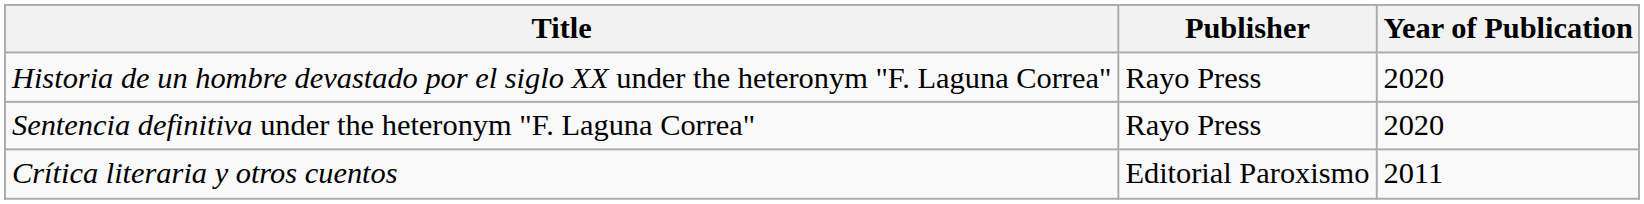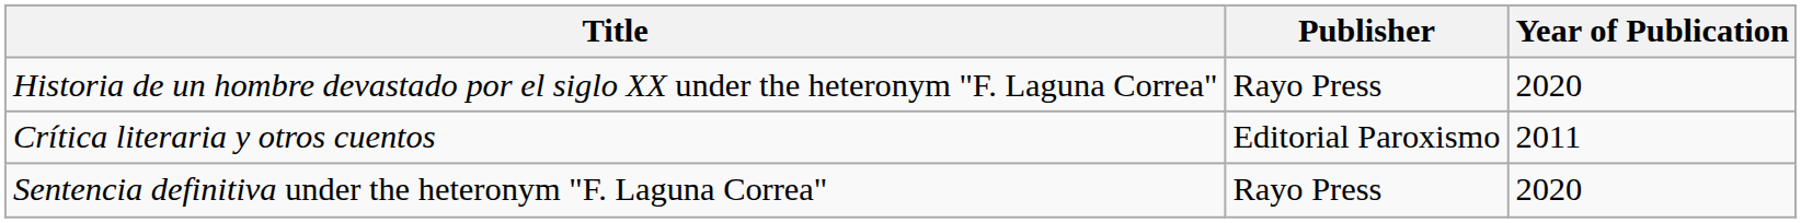rows swapped: Sentencia definitiva under the heteronym "F. Laguna Correa" <-> Crítica literaria y otros cuentos
